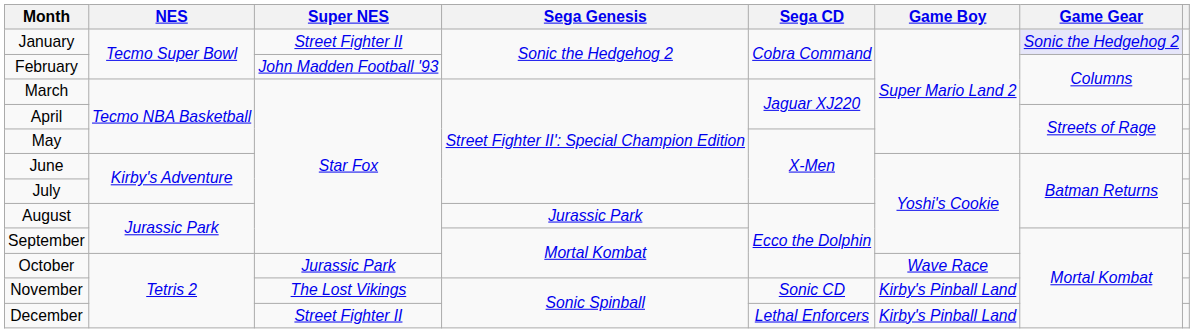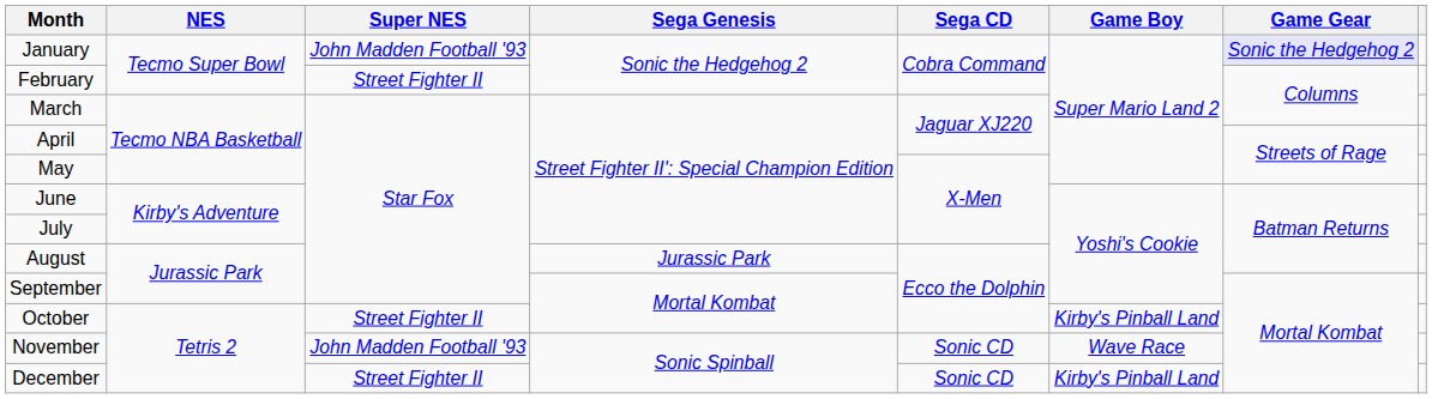January | Super NES: Street Fighter II -> John Madden Football '93
February | Super NES: John Madden Football '93 -> Street Fighter II
October | Super NES: Jurassic Park -> Street Fighter II
October | Game Boy: Wave Race -> Kirby's Pinball Land
November | Super NES: The Lost Vikings -> John Madden Football '93
November | Game Boy: Kirby's Pinball Land -> Wave Race
December | Sega CD: Lethal Enforcers -> Sonic CD
